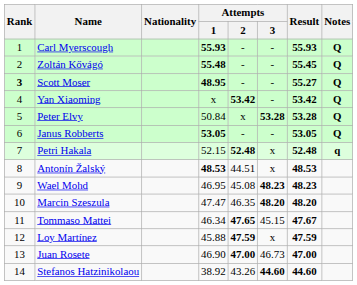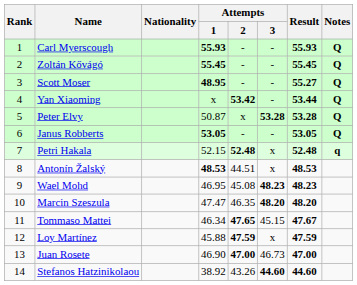Zoltán Kővágó | Attempts / 1: 55.48 -> 55.45
Scott Moser | Rank: bold -> normal
Yan Xiaoming | Result: 53.42 -> 53.44
Peter Elvy | Attempts / 1: 50.84 -> 50.87
